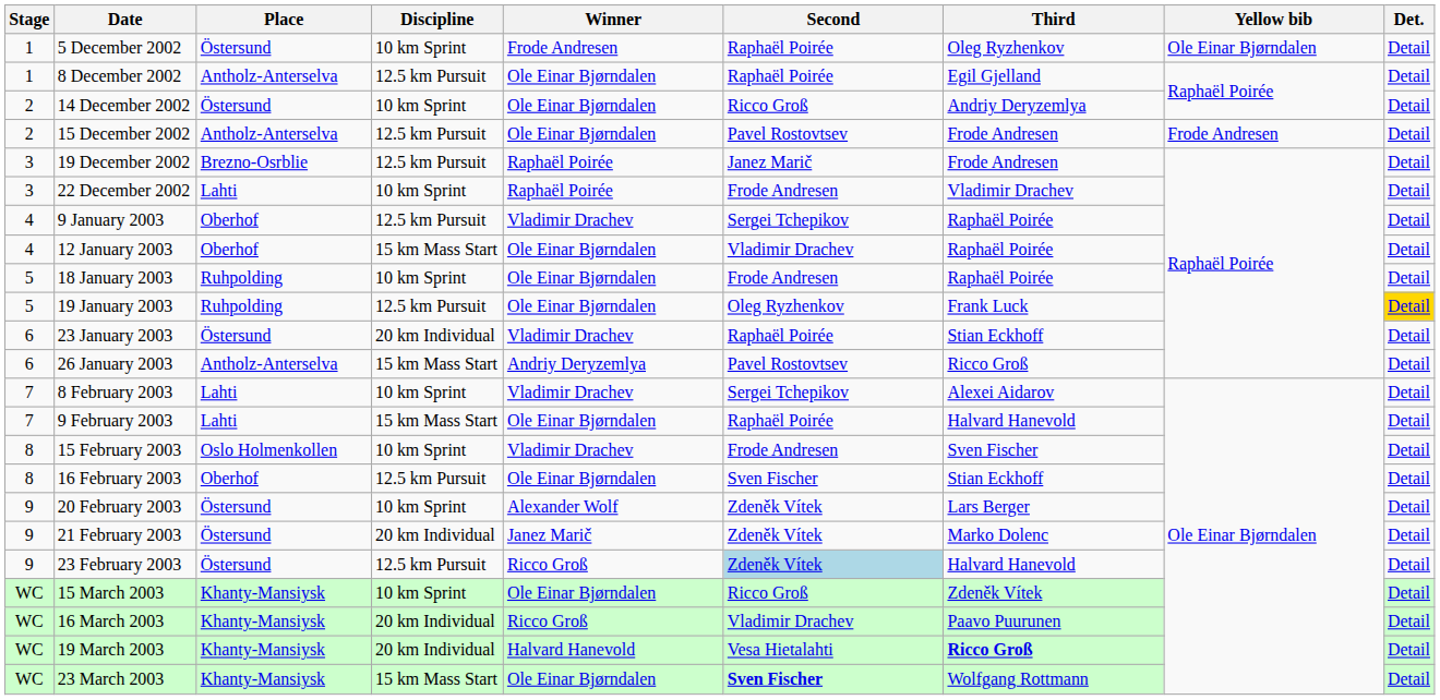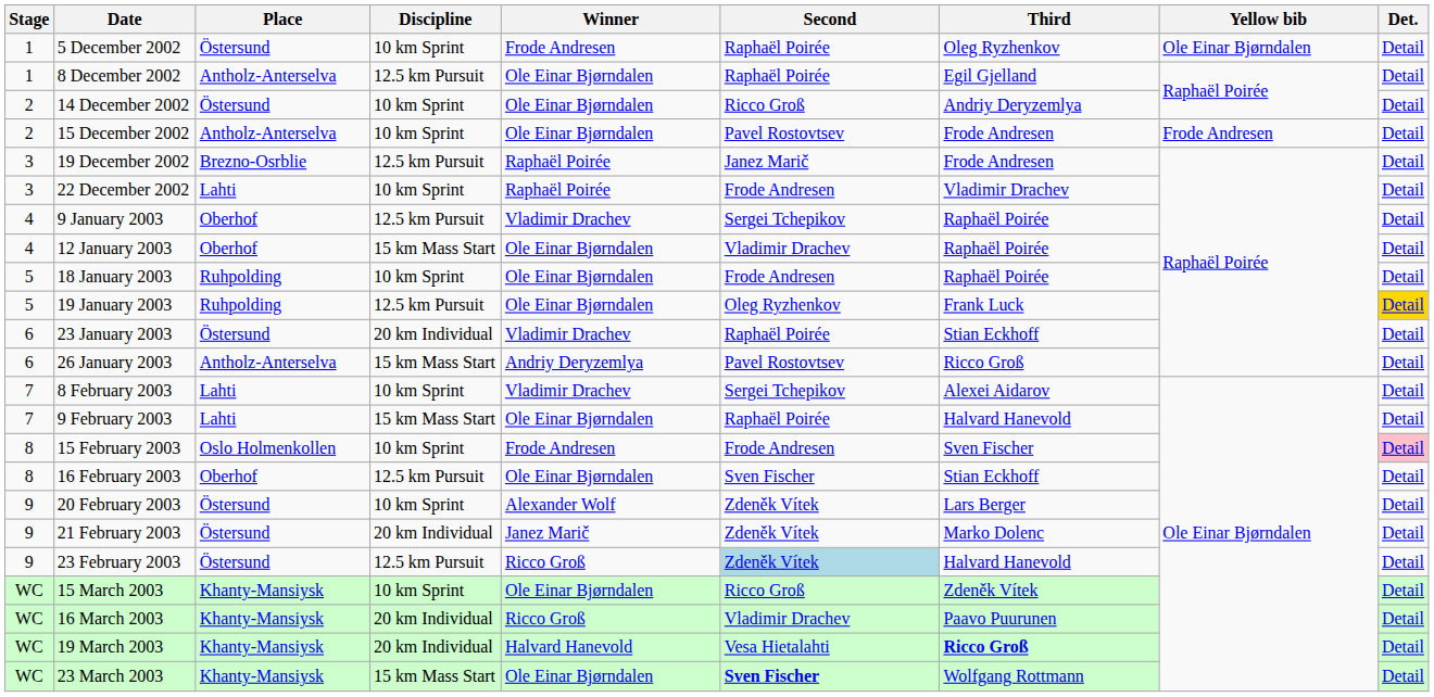15 December 2002 | Discipline: 12.5 km Pursuit -> 10 km Sprint
15 February 2003 | Winner: Vladimir Drachev -> Frode Andresen
15 February 2003 | Det.: no background -> pink background
